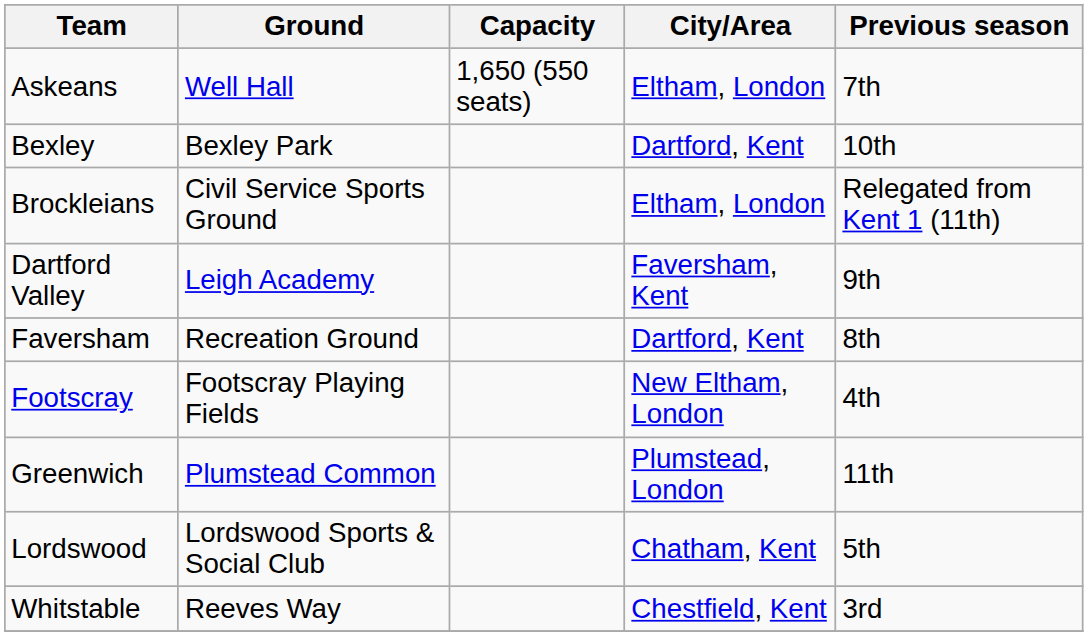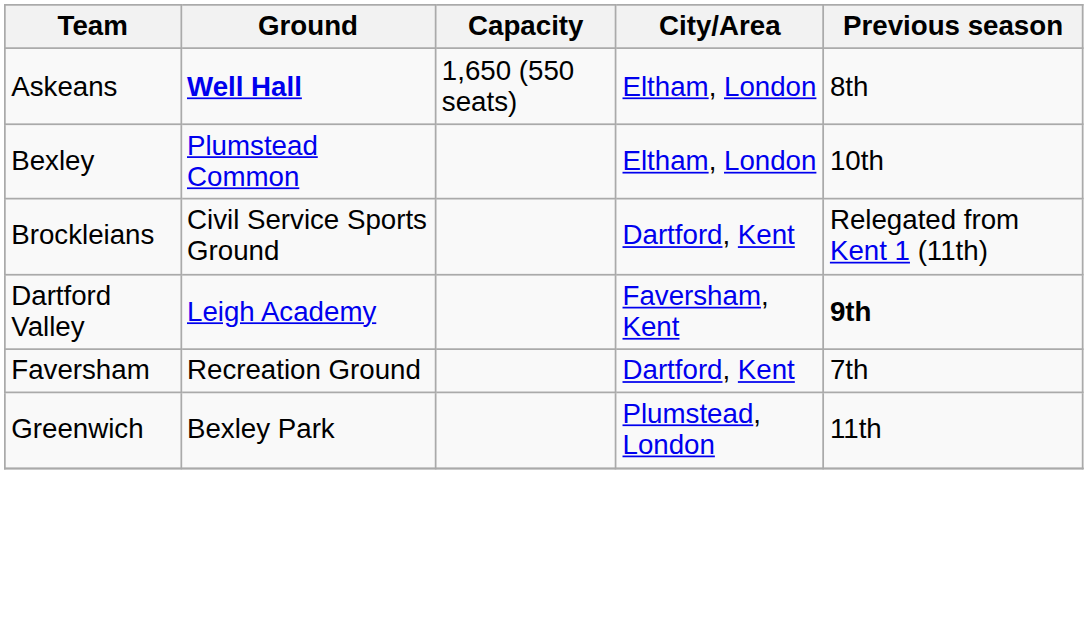Askeans | Ground: normal -> bold
Askeans | Previous season: 7th -> 8th
Bexley | Ground: Bexley Park -> Plumstead Common
Bexley | City/Area: Dartford, Kent -> Eltham, London
Brockleians | City/Area: Eltham, London -> Dartford, Kent
Dartford Valley | Previous season: normal -> bold
Faversham | Previous season: 8th -> 7th
- row: Footscray | Footscray Playing Fields | New Eltham, London | 4th
Greenwich | Ground: Plumstead Common -> Bexley Park
- row: Lordswood | Lordswood Sports & Social Club | Chatham, Kent | 5th
- row: Whitstable | Reeves Way | Chestfield, Kent | 3rd
